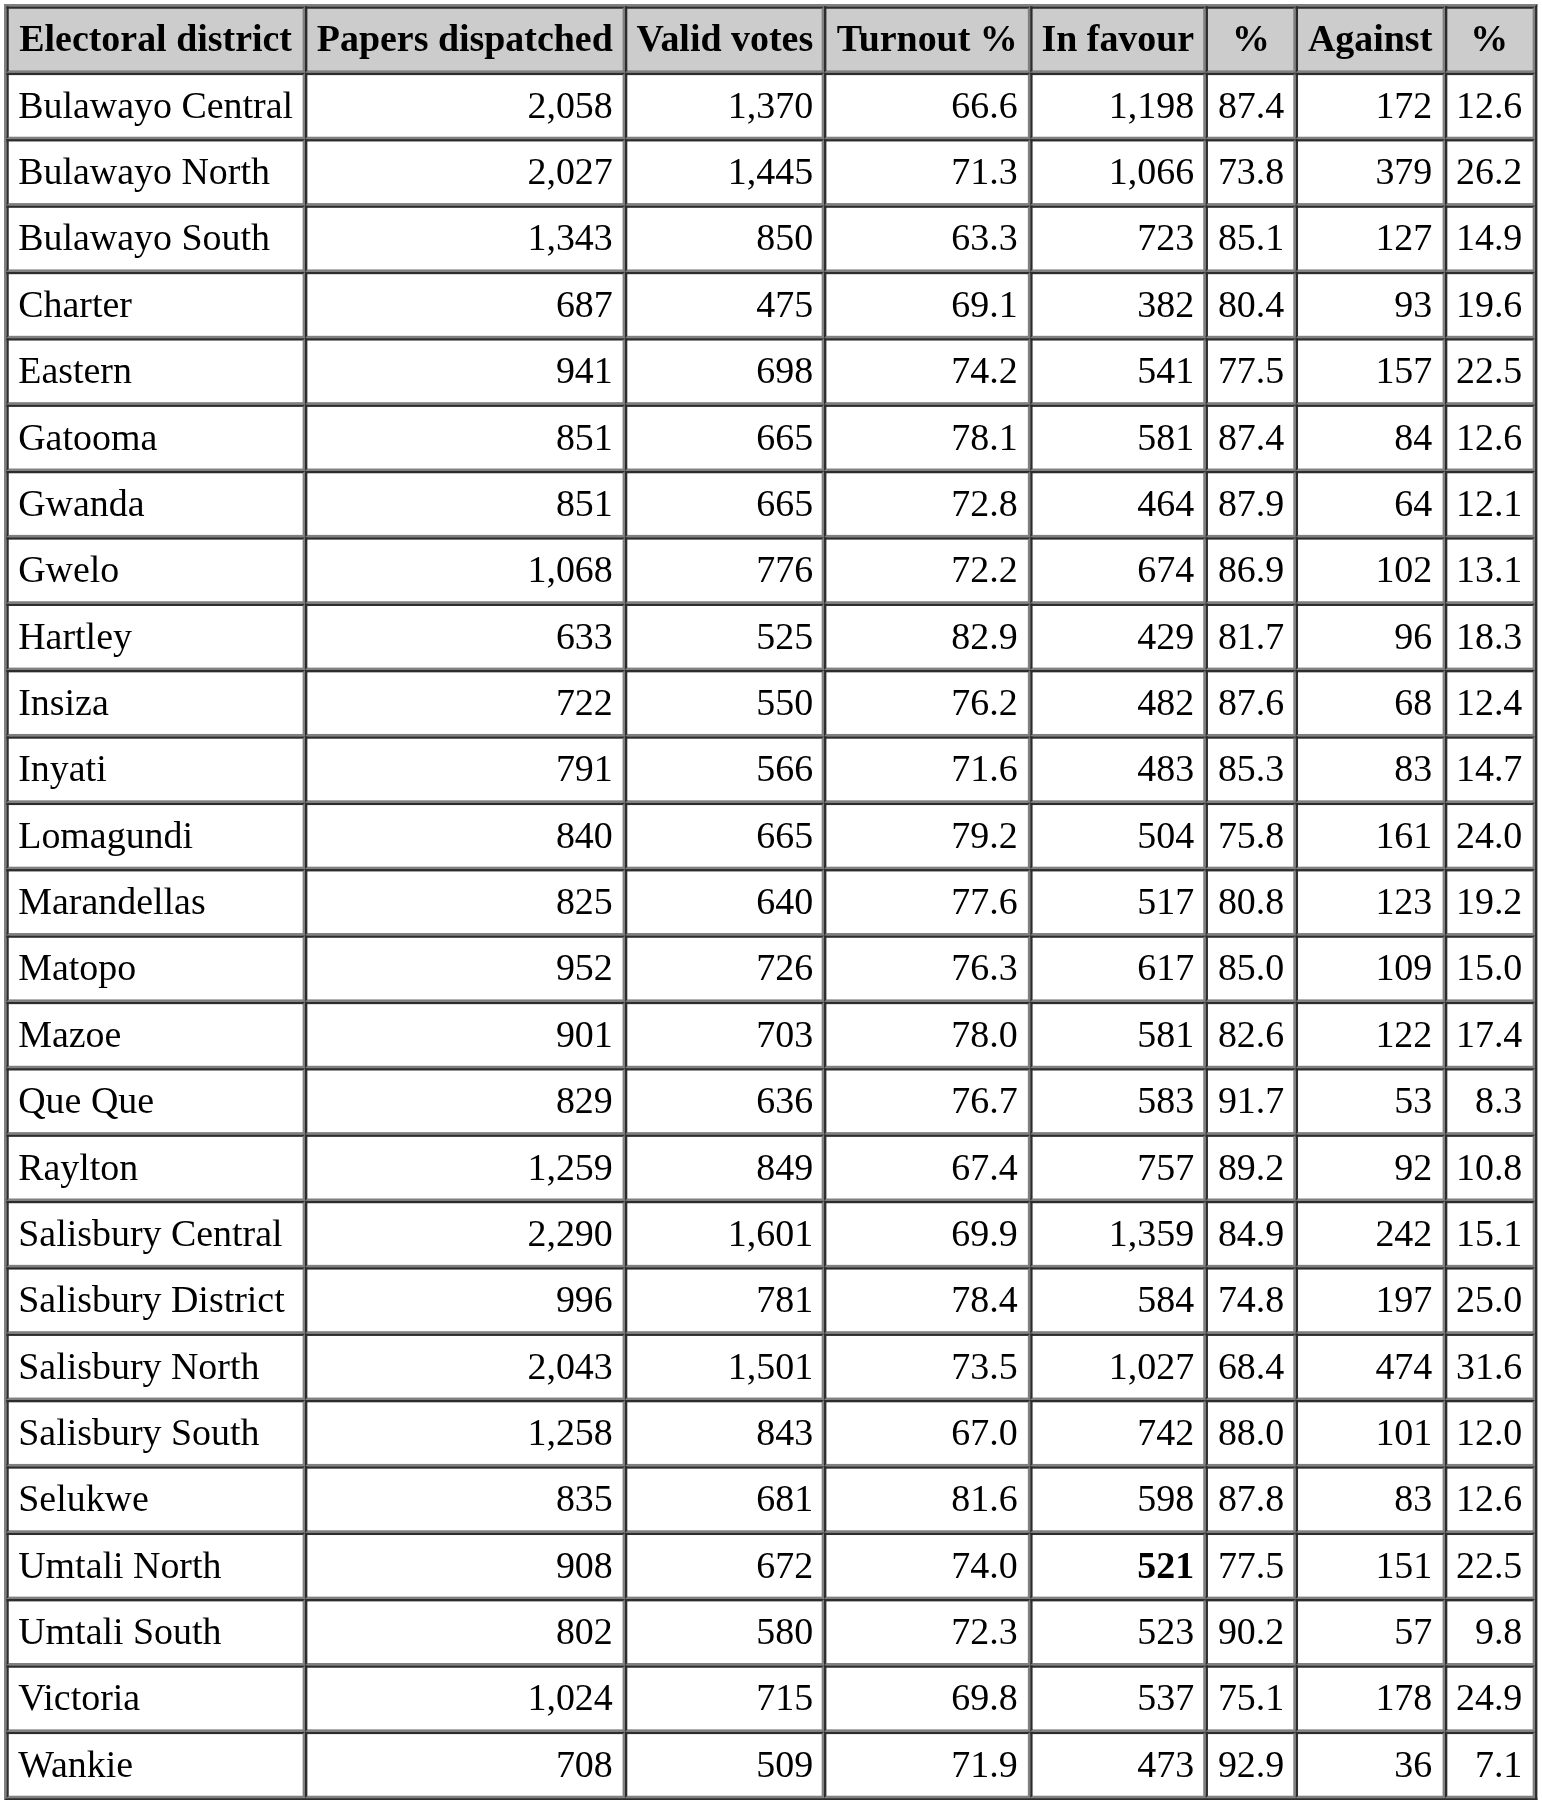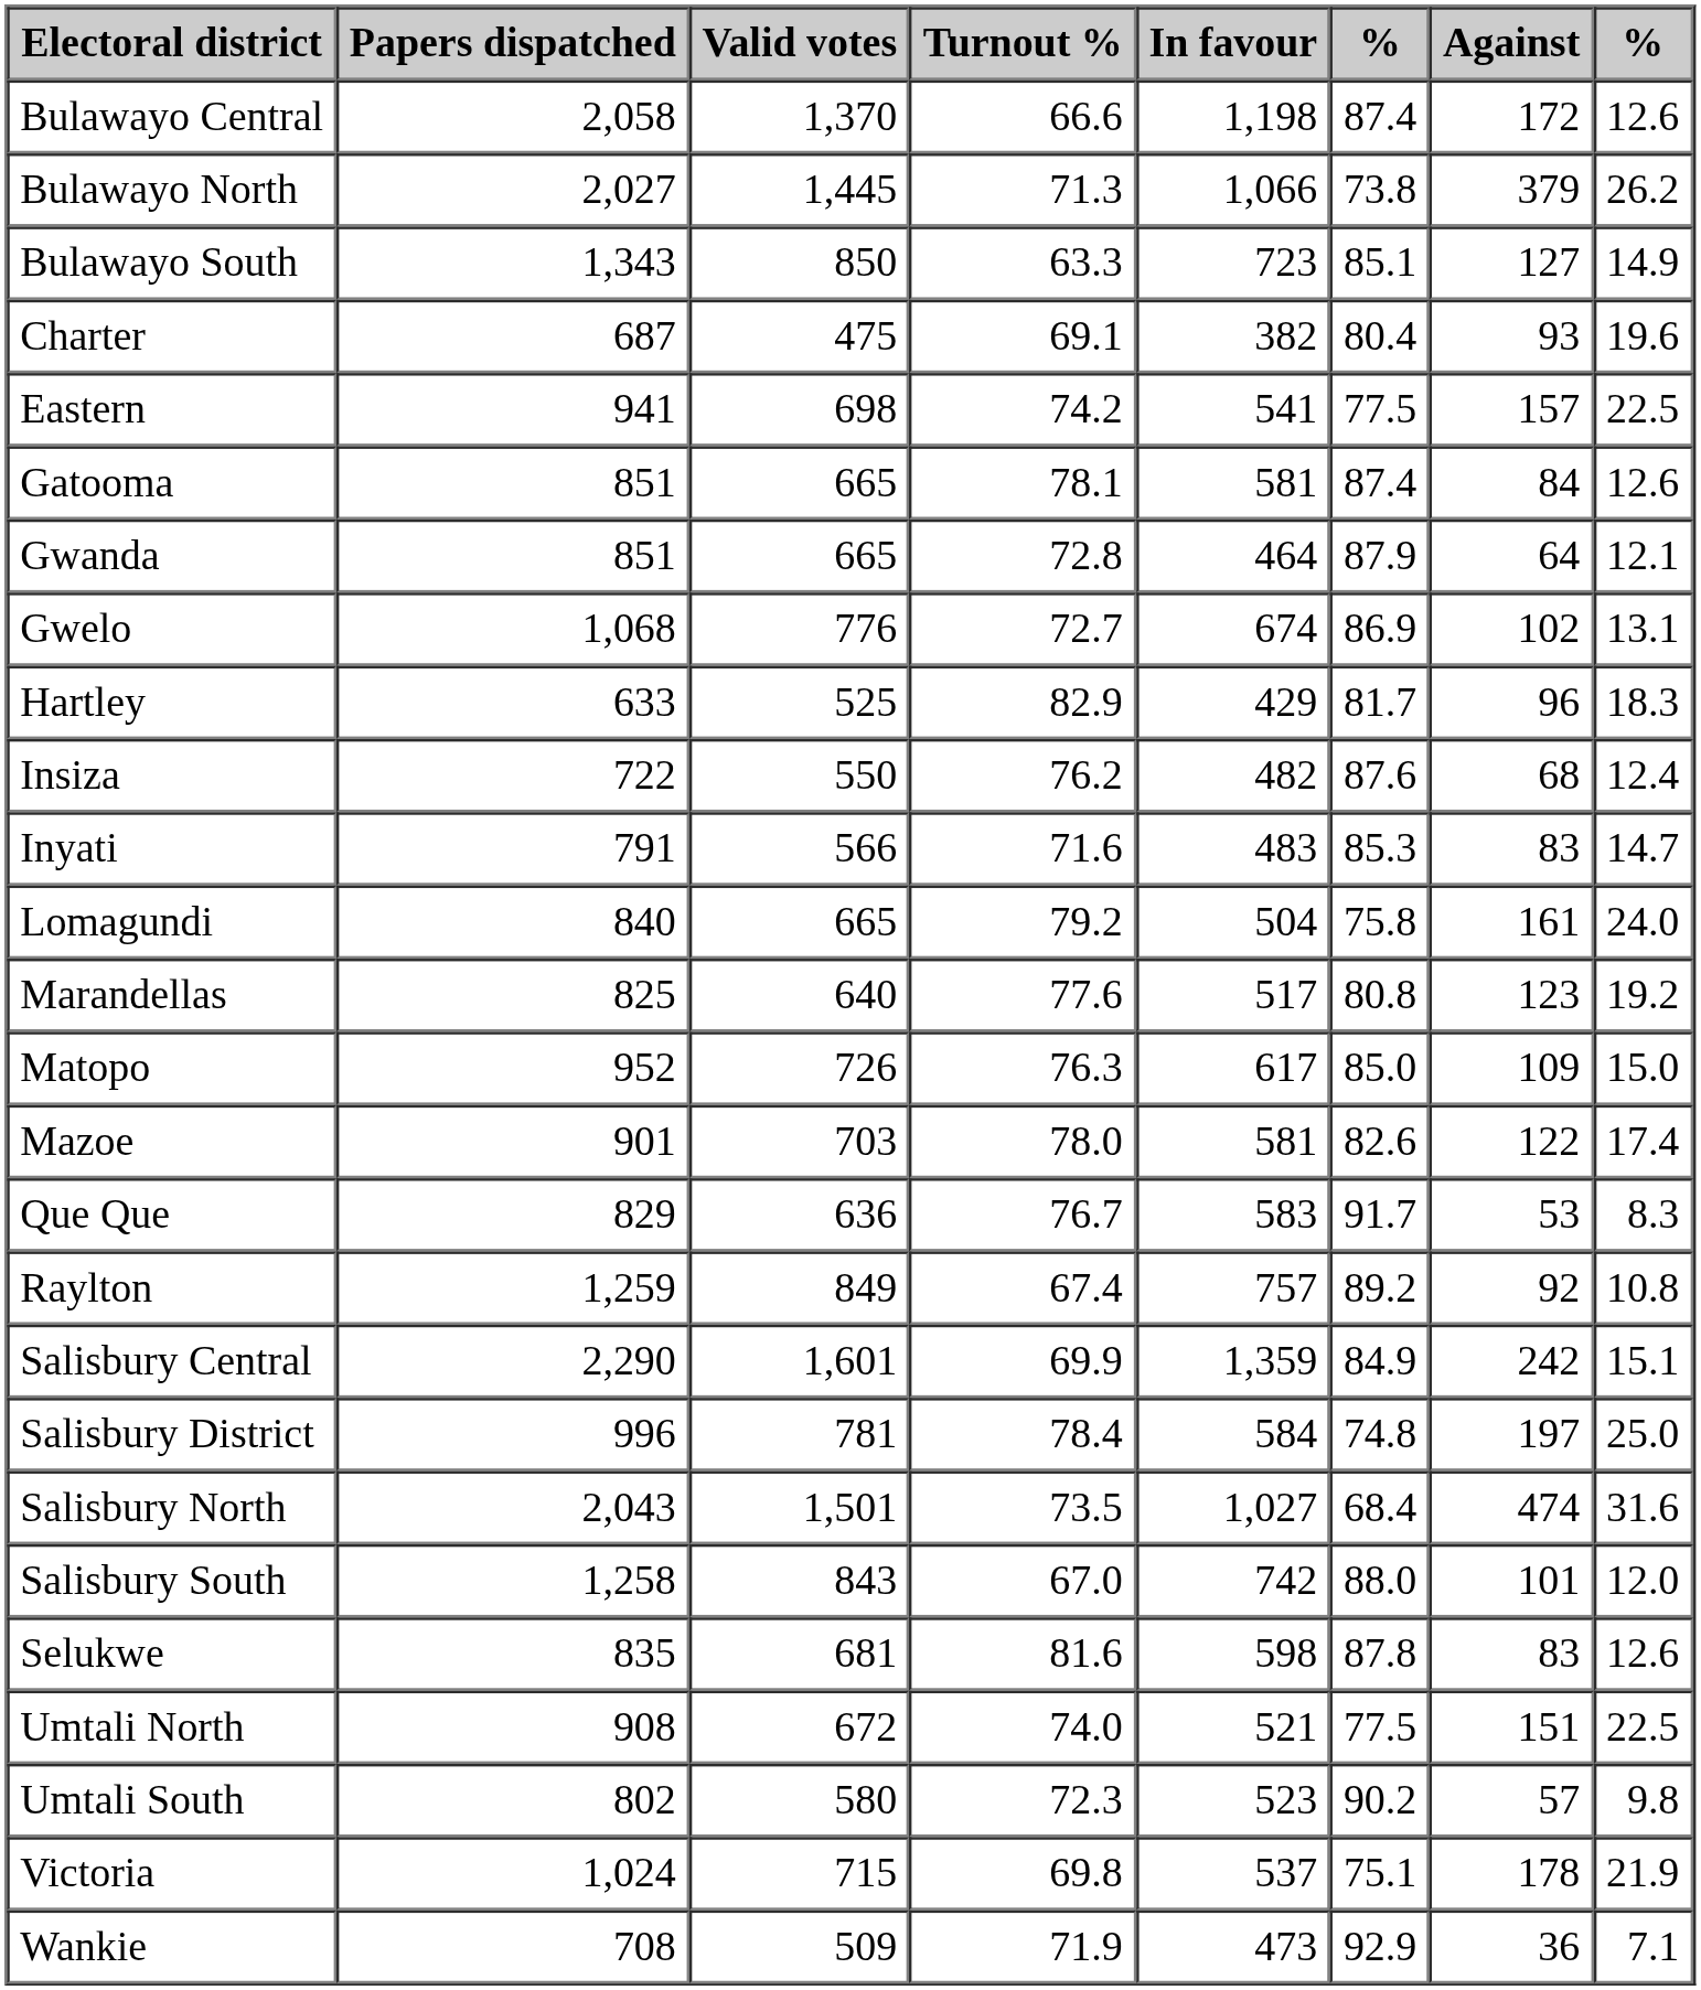Gwelo | Turnout %: 72.2 -> 72.7
Umtali North | In favour: bold -> normal
Victoria | column 8: 24.9 -> 21.9
